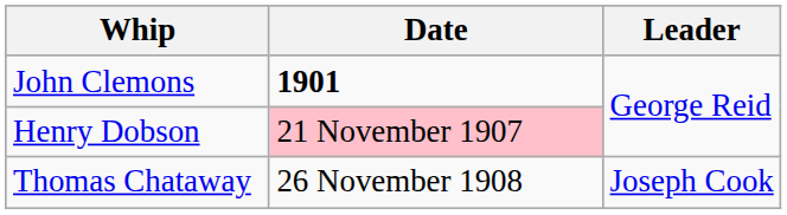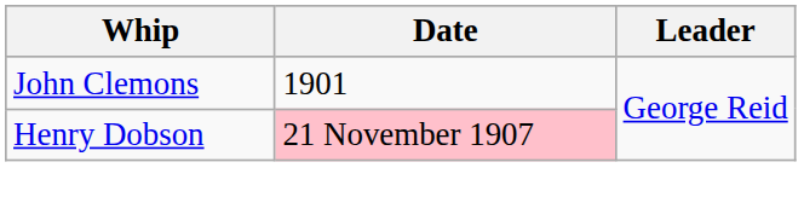John Clemons | Date: bold -> normal
- row: Thomas Chataway | 26 November 1908 | Joseph Cook
